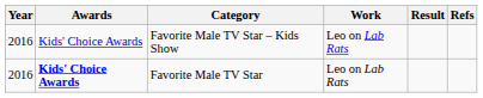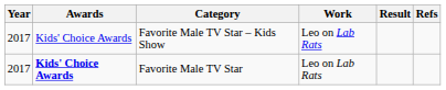Favorite Male TV Star – Kids Show | Year: 2016 -> 2017
Favorite Male TV Star | Year: 2016 -> 2017
